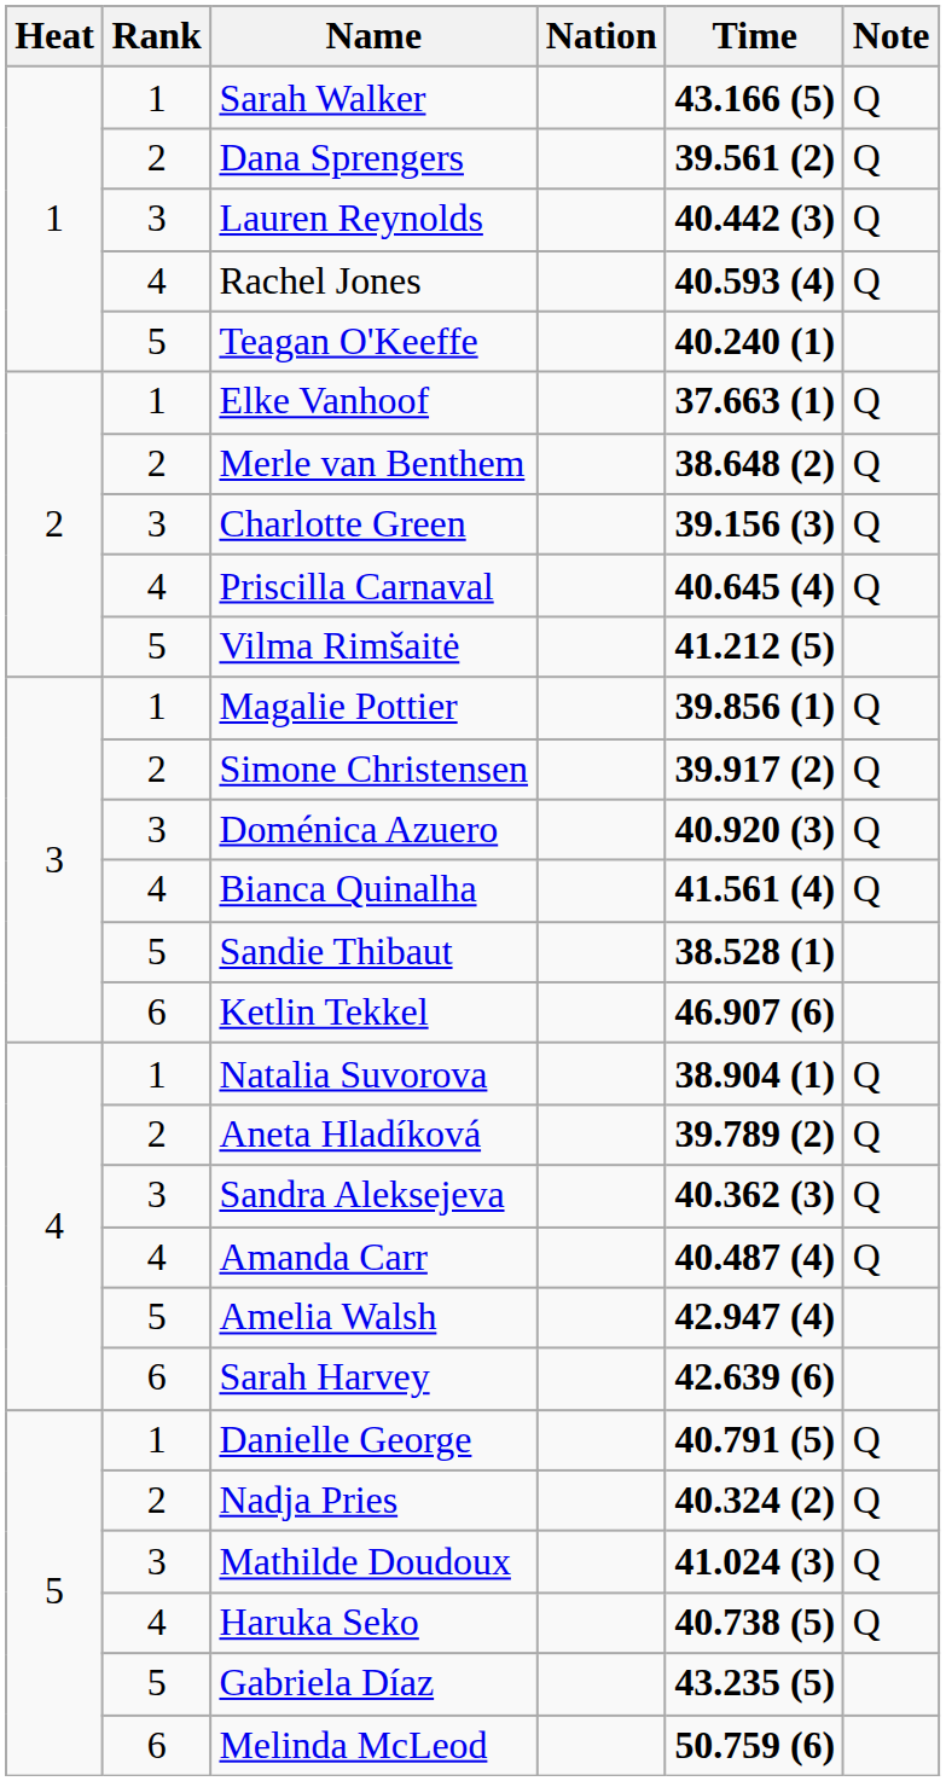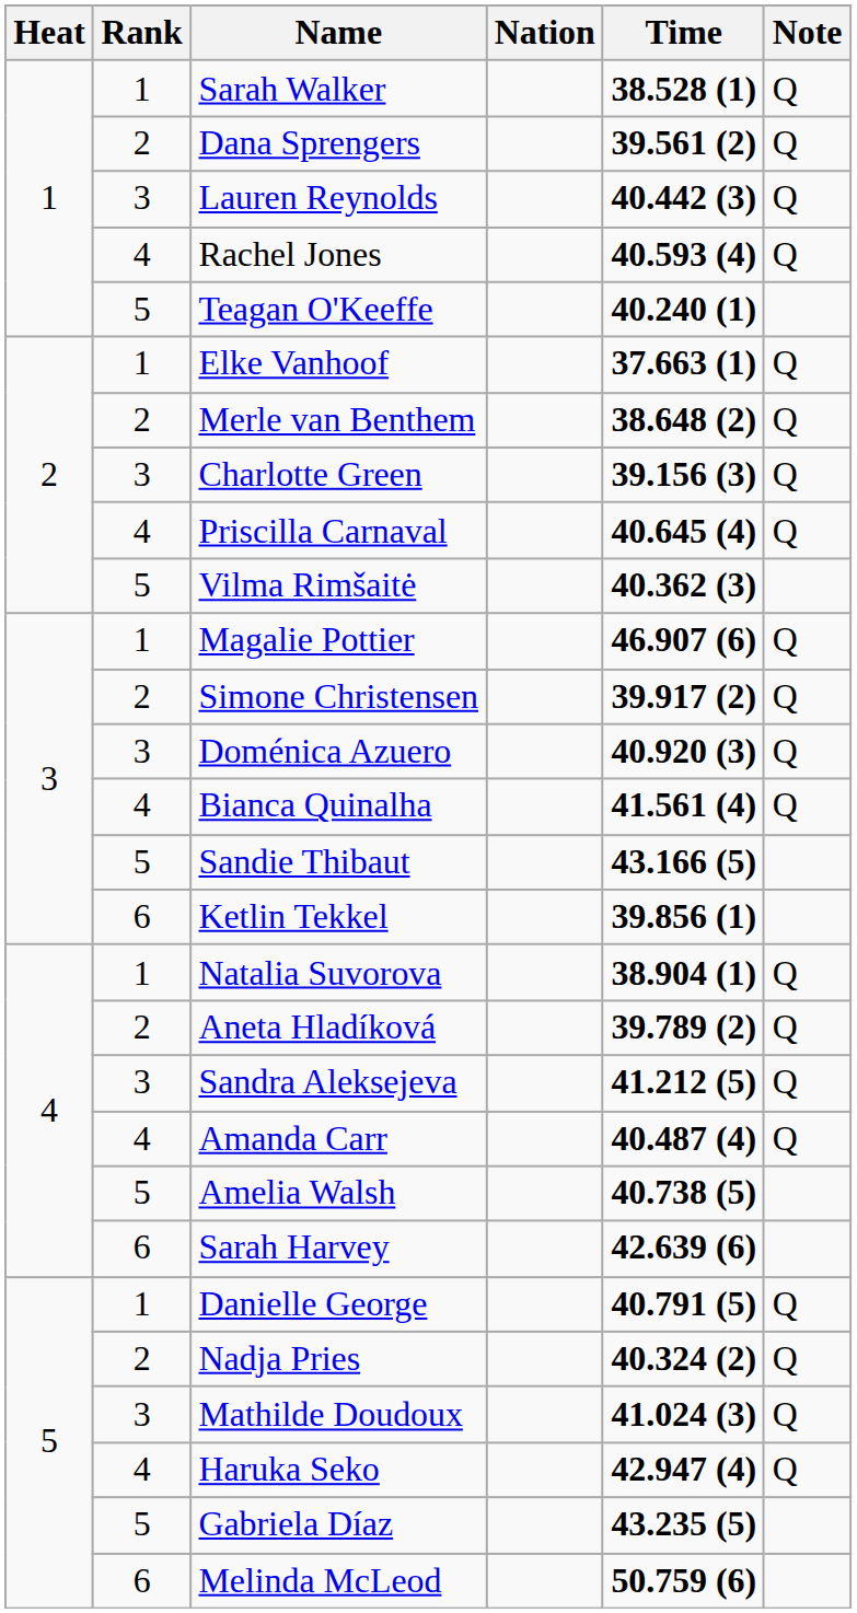Sarah Walker | Time: 43.166 (5) -> 38.528 (1)
Vilma Rimšaitė | Time: 41.212 (5) -> 40.362 (3)
Magalie Pottier | Time: 39.856 (1) -> 46.907 (6)
Sandie Thibaut | Time: 38.528 (1) -> 43.166 (5)
Ketlin Tekkel | Time: 46.907 (6) -> 39.856 (1)
Sandra Aleksejeva | Time: 40.362 (3) -> 41.212 (5)
Amelia Walsh | Time: 42.947 (4) -> 40.738 (5)
Haruka Seko | Time: 40.738 (5) -> 42.947 (4)
